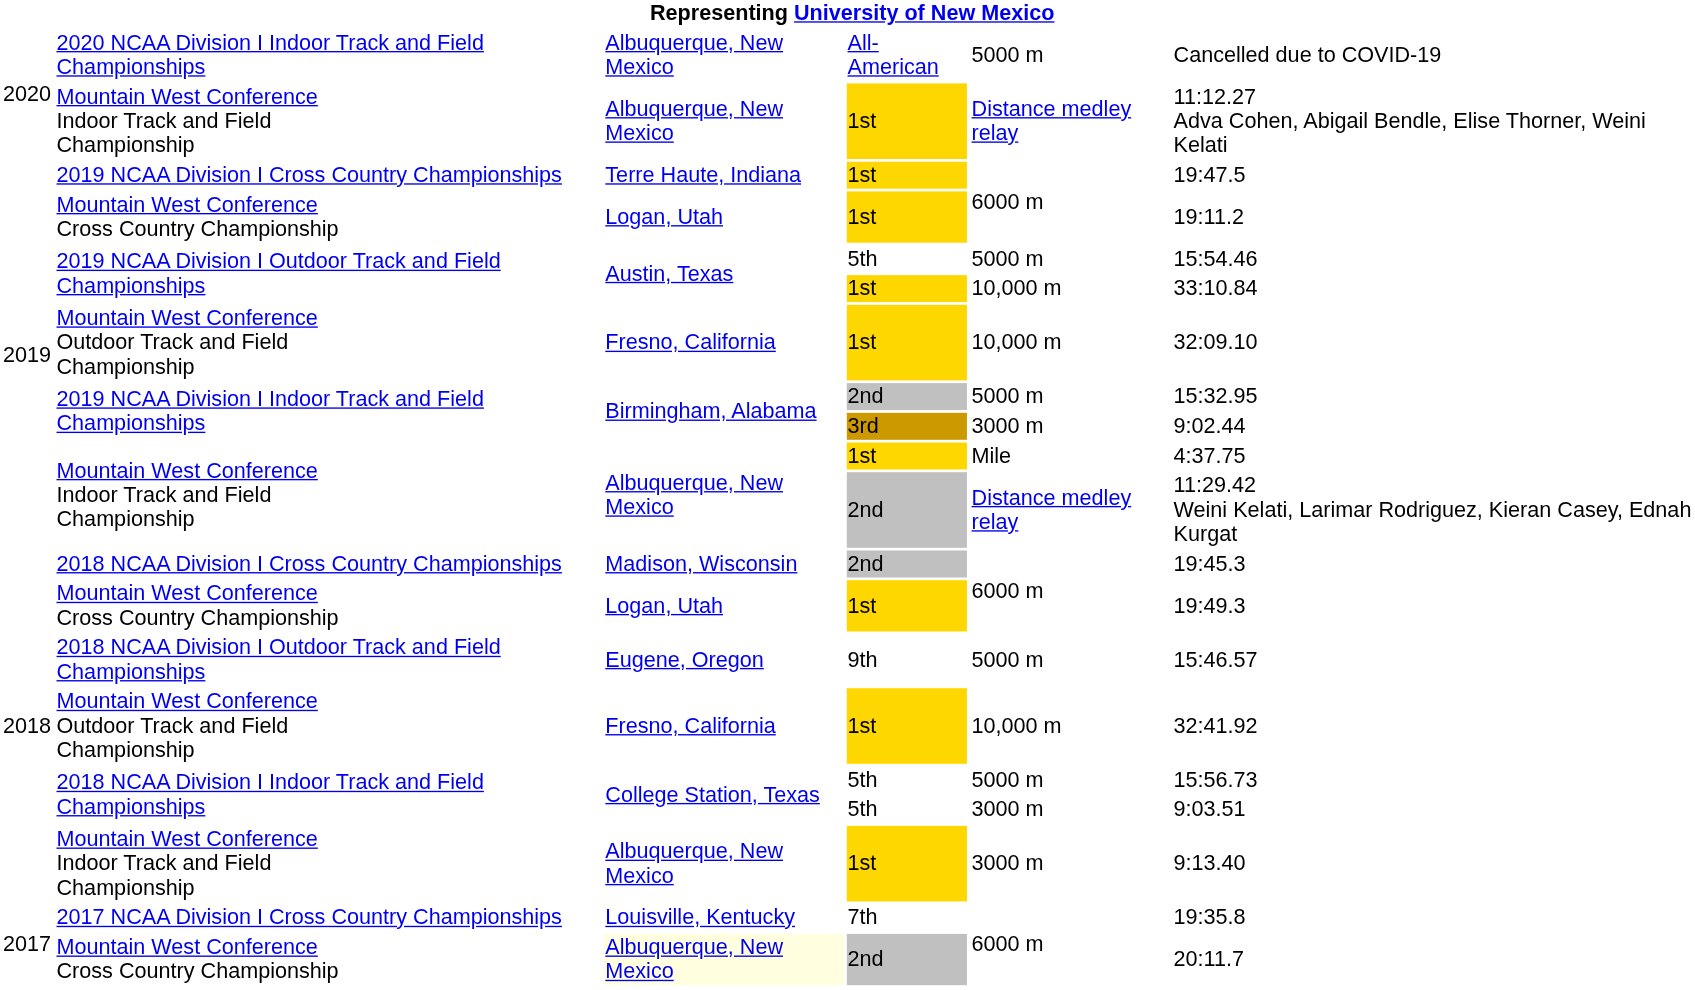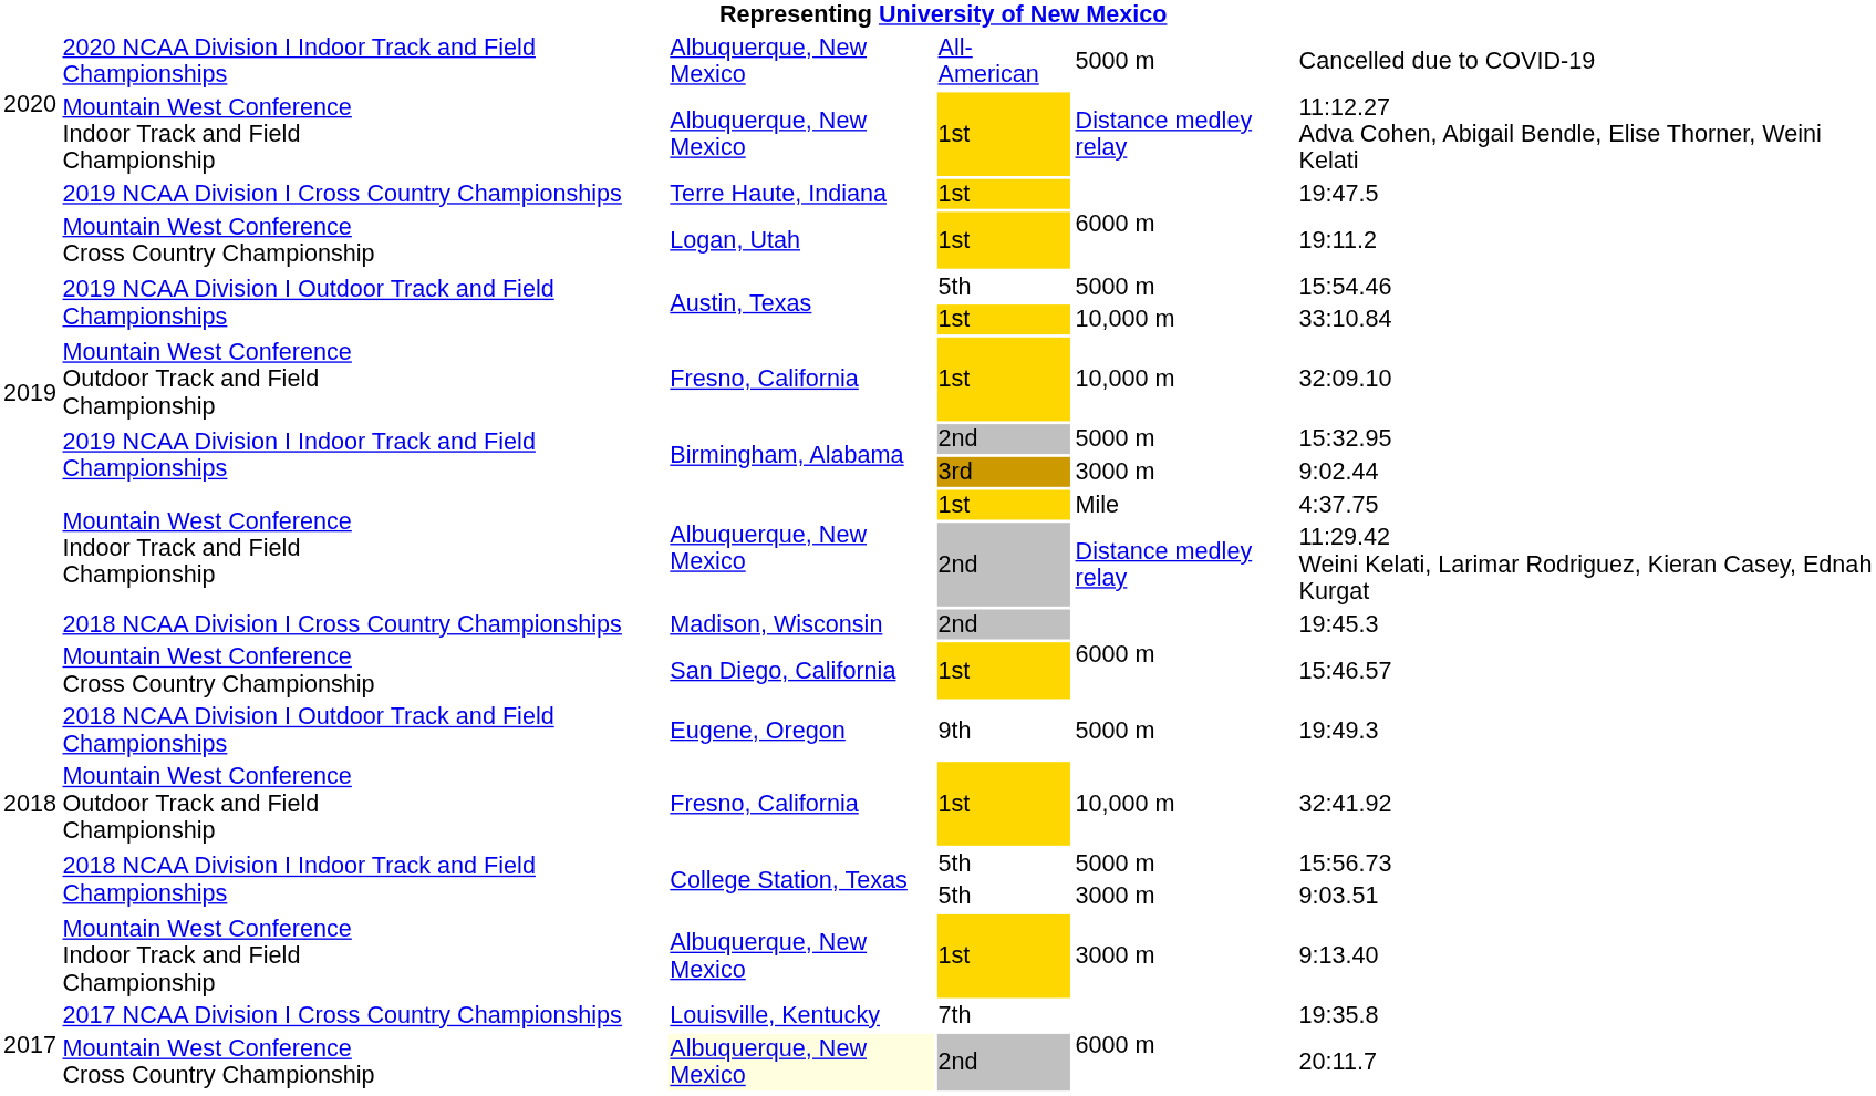2018 / Mountain West Conference Cross Country Championship | column 3: Logan, Utah -> San Diego, California
2018 / Mountain West Conference Cross Country Championship | column 6: 19:49.3 -> 15:46.57
2018 NCAA Division I Outdoor Track and Field Championships | column 6: 15:46.57 -> 19:49.3
